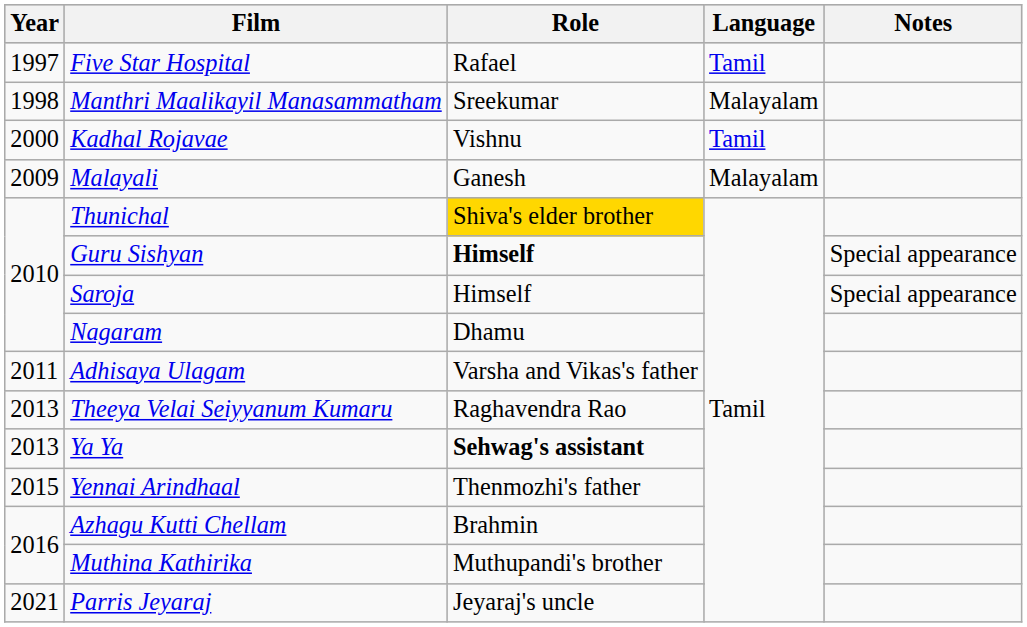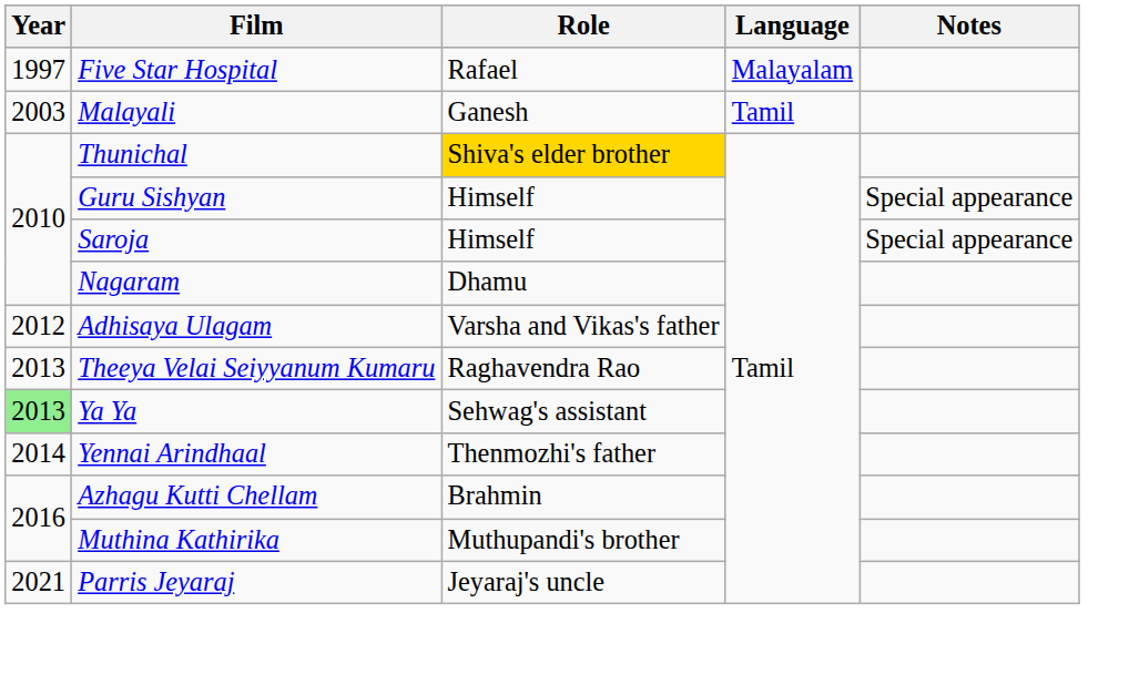Five Star Hospital | Language: Tamil -> Malayalam
- row: 1998 | Manthri Maalikayil Manasammatham | Sreekumar | Malayalam
- row: 2000 | Kadhal Rojavae | Vishnu | Tamil
Malayali | Year: 2009 -> 2003
Malayali | Language: Malayalam -> Tamil
Guru Sishyan | Role: bold -> normal
Adhisaya Ulagam | Year: 2011 -> 2012
Ya Ya | Year: no background -> lightgreen background
Ya Ya | Role: bold -> normal
Yennai Arindhaal | Year: 2015 -> 2014
